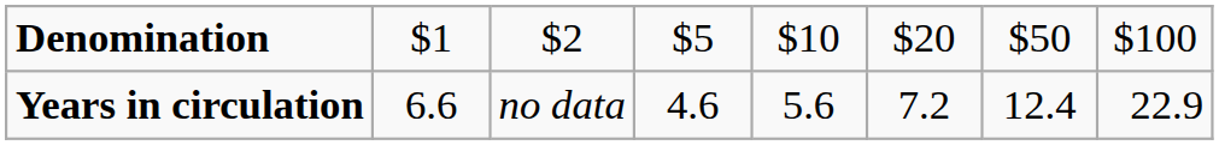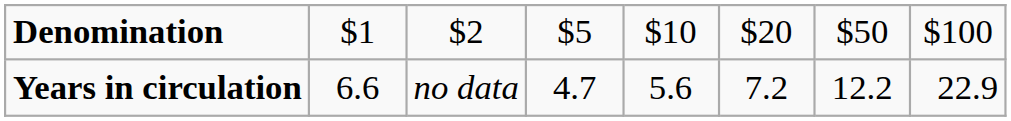Years in circulation | column 4: 4.6 -> 4.7
Years in circulation | column 7: 12.4 -> 12.2
